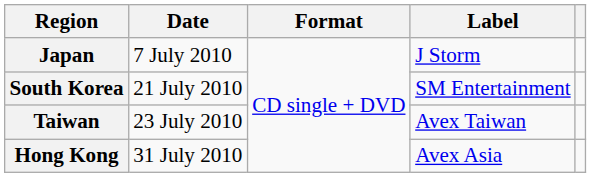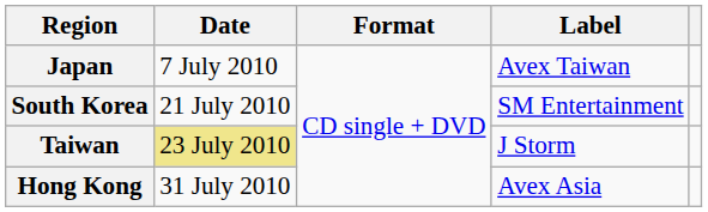Japan | Label: J Storm -> Avex Taiwan
Taiwan | Date: no background -> khaki background
Taiwan | Label: Avex Taiwan -> J Storm
